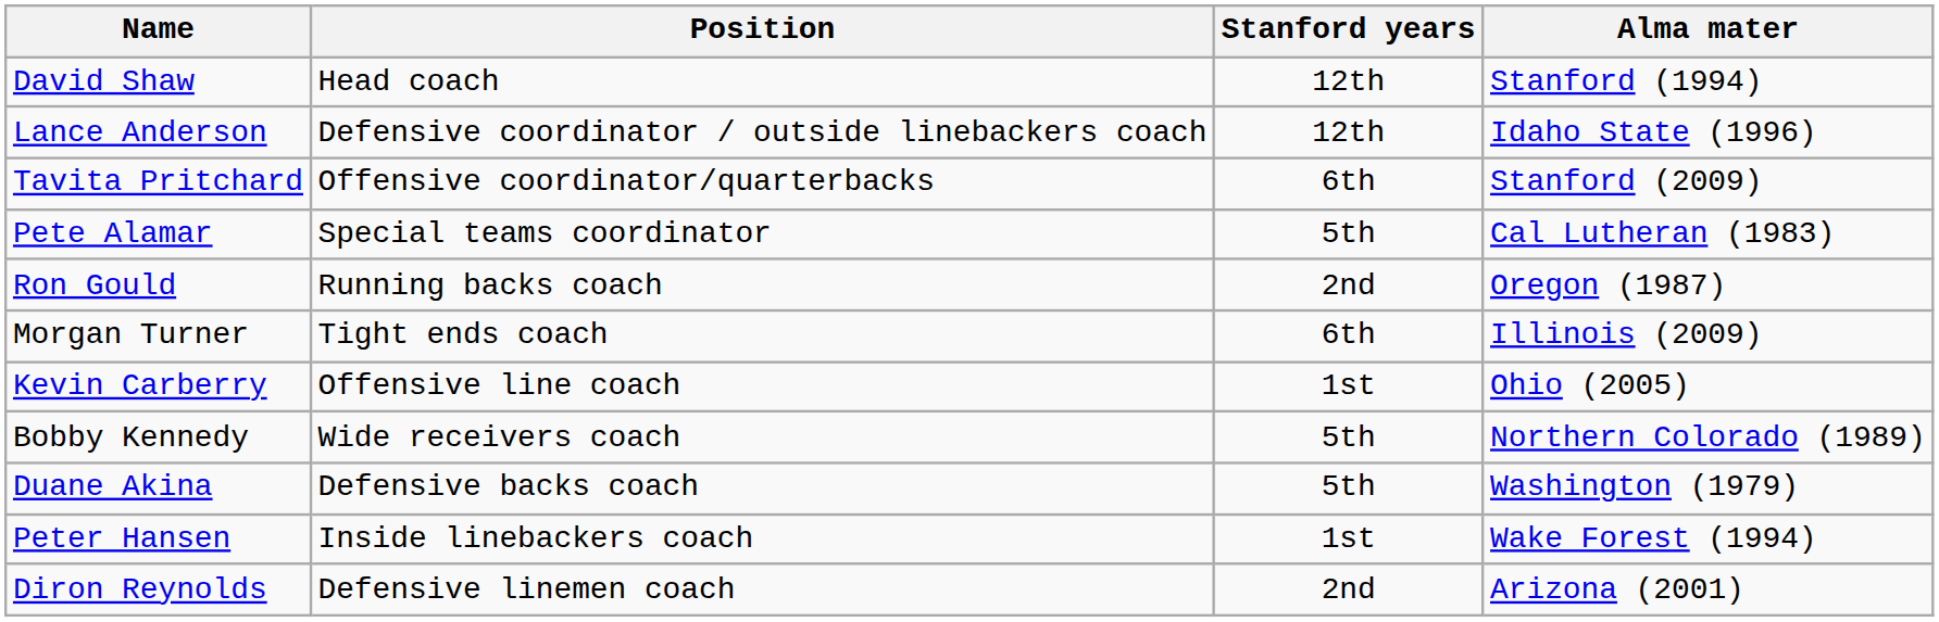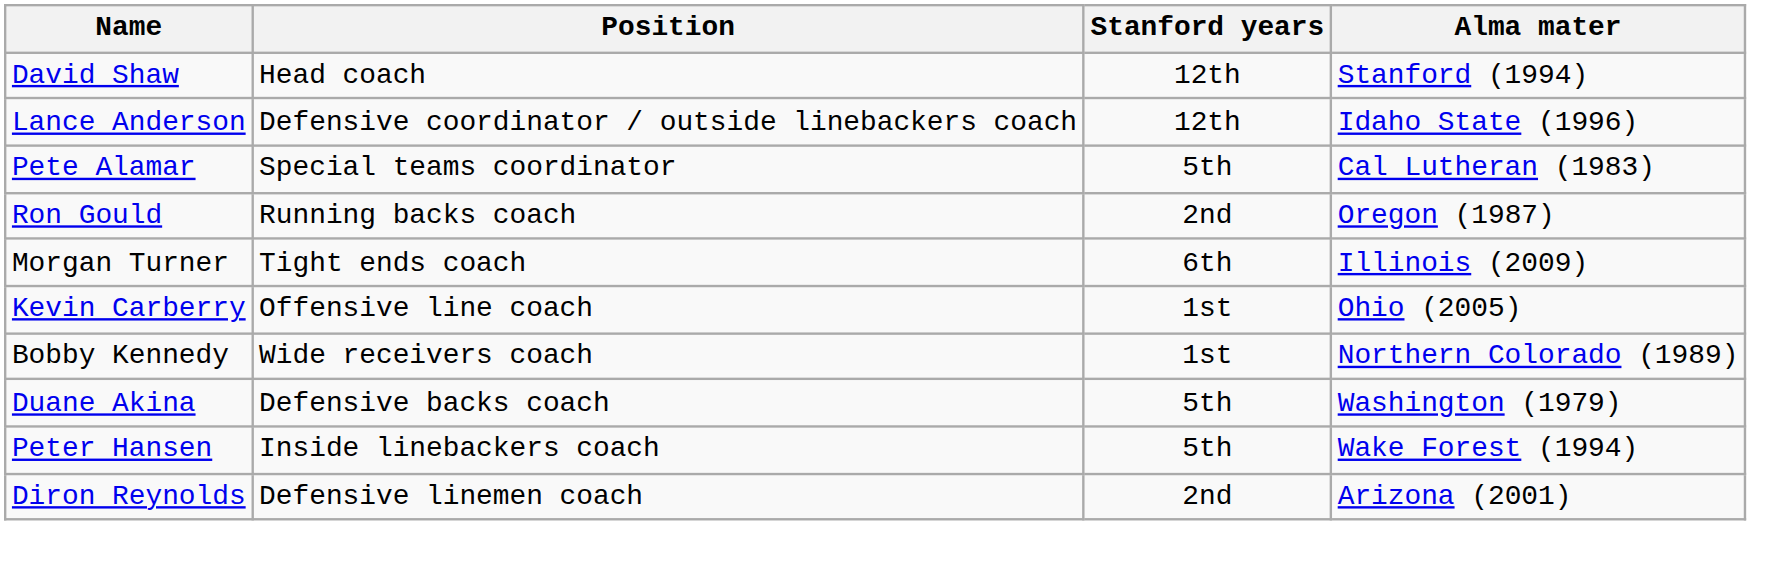- row: Tavita Pritchard | Offensive coordinator/quarterbacks | 6th | Stanford (2009)
Bobby Kennedy | Stanford years: 5th -> 1st
Peter Hansen | Stanford years: 1st -> 5th
